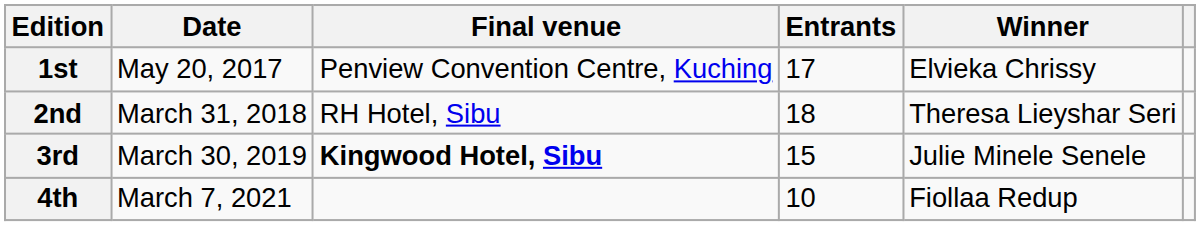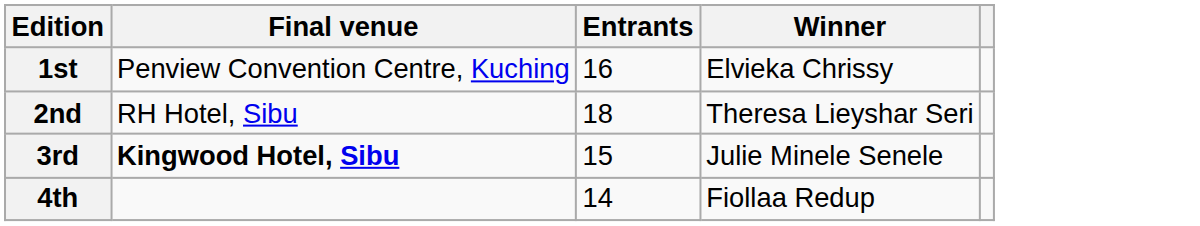- column: Date | May 20, 2017 | March 31, 2018 | March 30, 2019 | March 7, 2021
1st | Entrants: 17 -> 16
4th | Entrants: 10 -> 14
